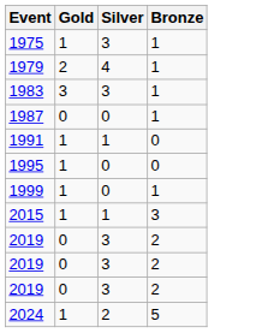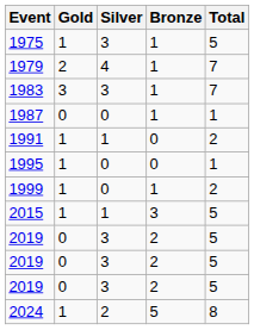+ column: Total | 5 | 7 | 7 | 1 | 2 | 1 | 2 | 5 | 5 | 5 | 5 | 8
